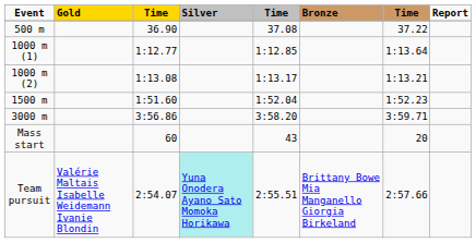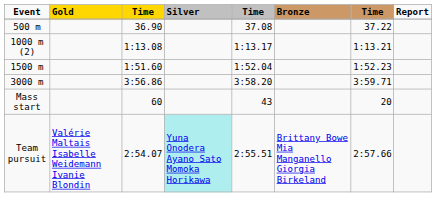- row: 1000 m (1) | 1:12.77 | 1:12.85 | 1:13.64
